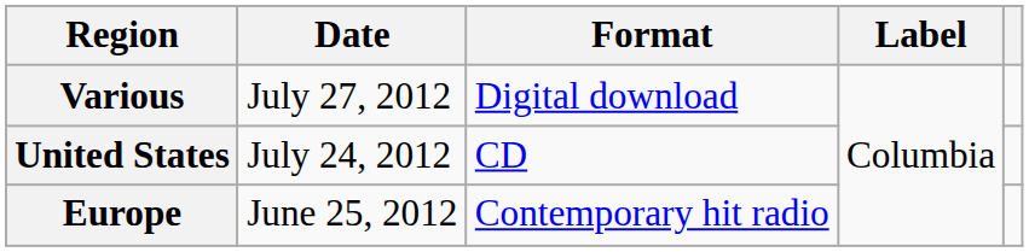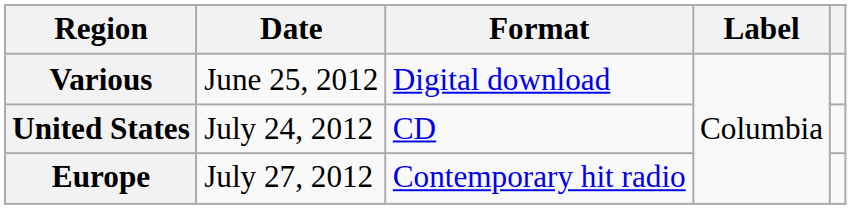Various | Date: July 27, 2012 -> June 25, 2012
Europe | Date: June 25, 2012 -> July 27, 2012
